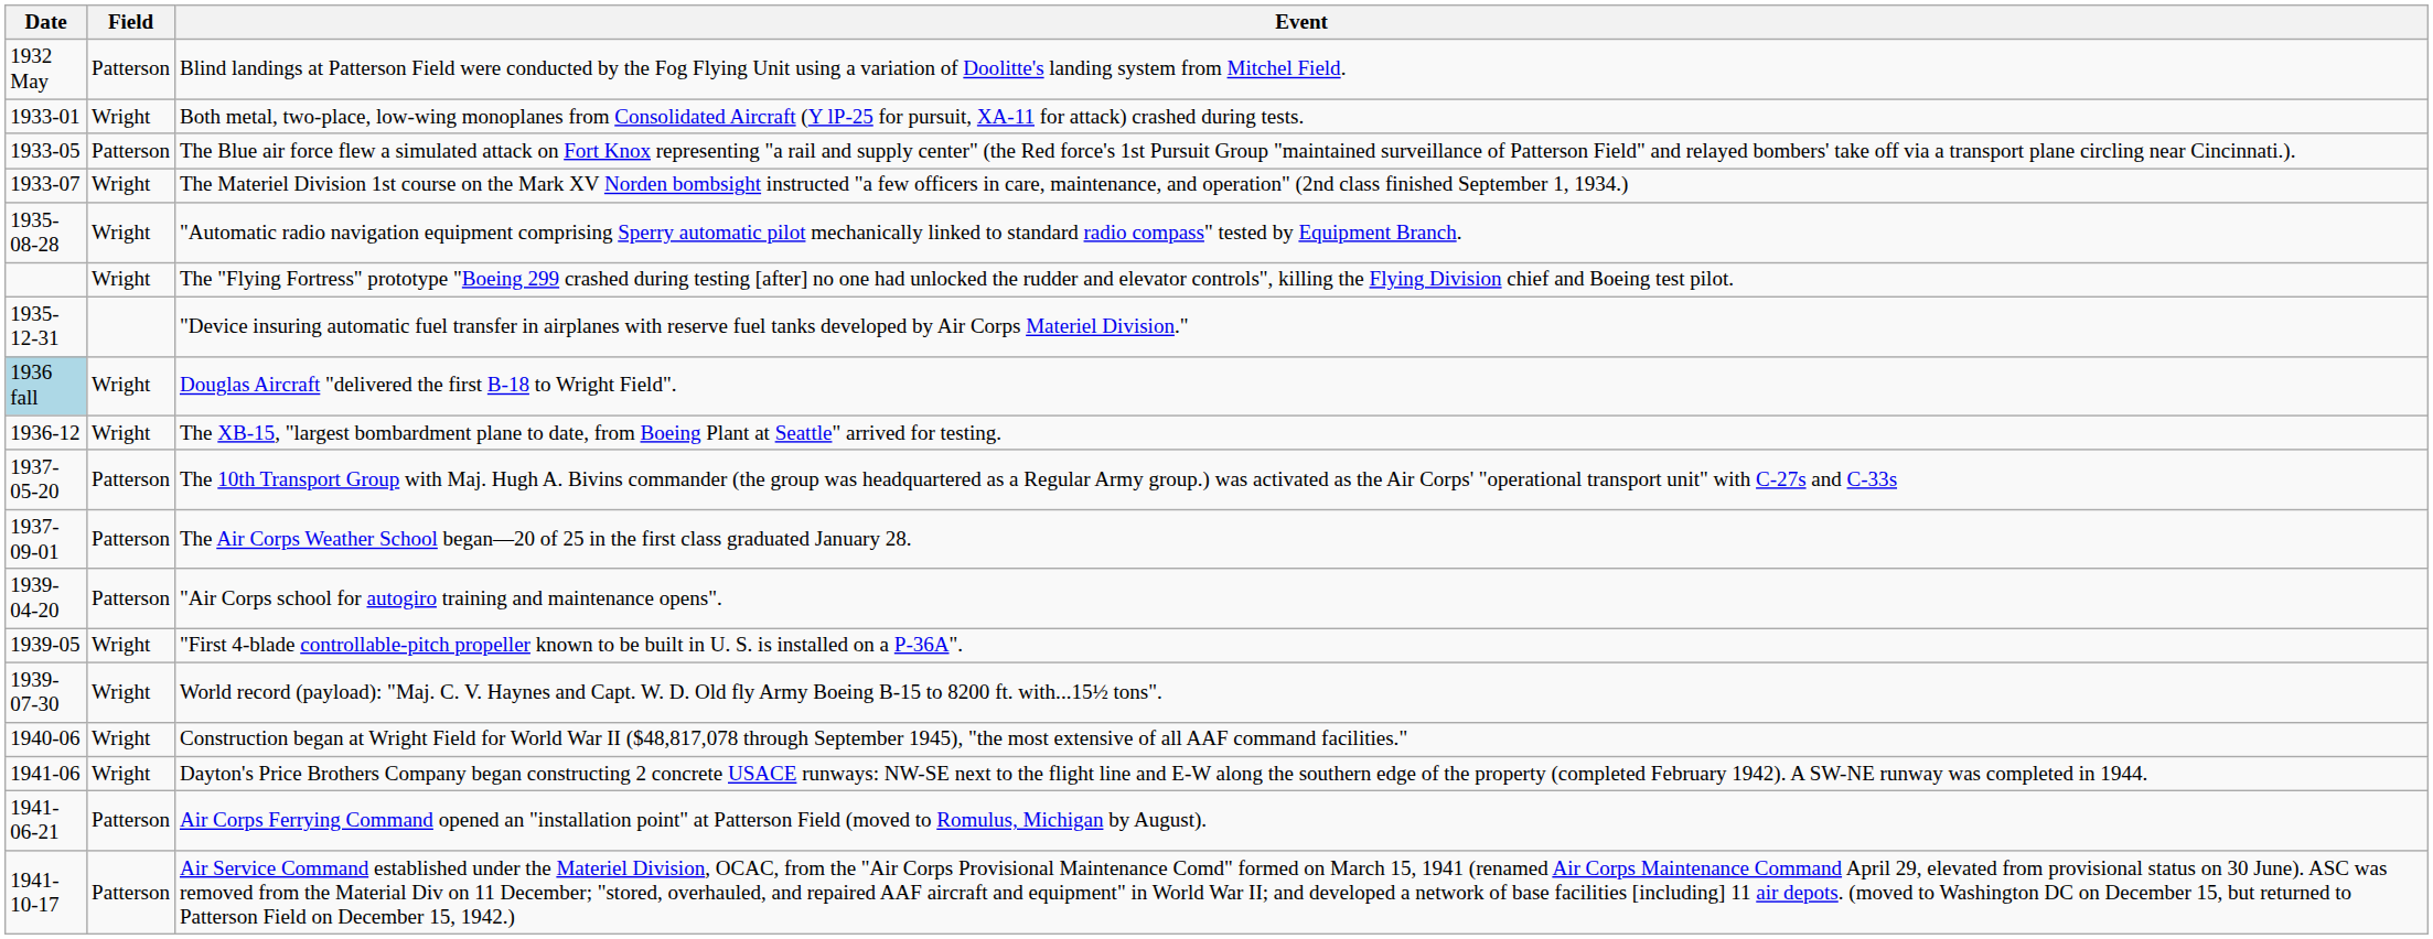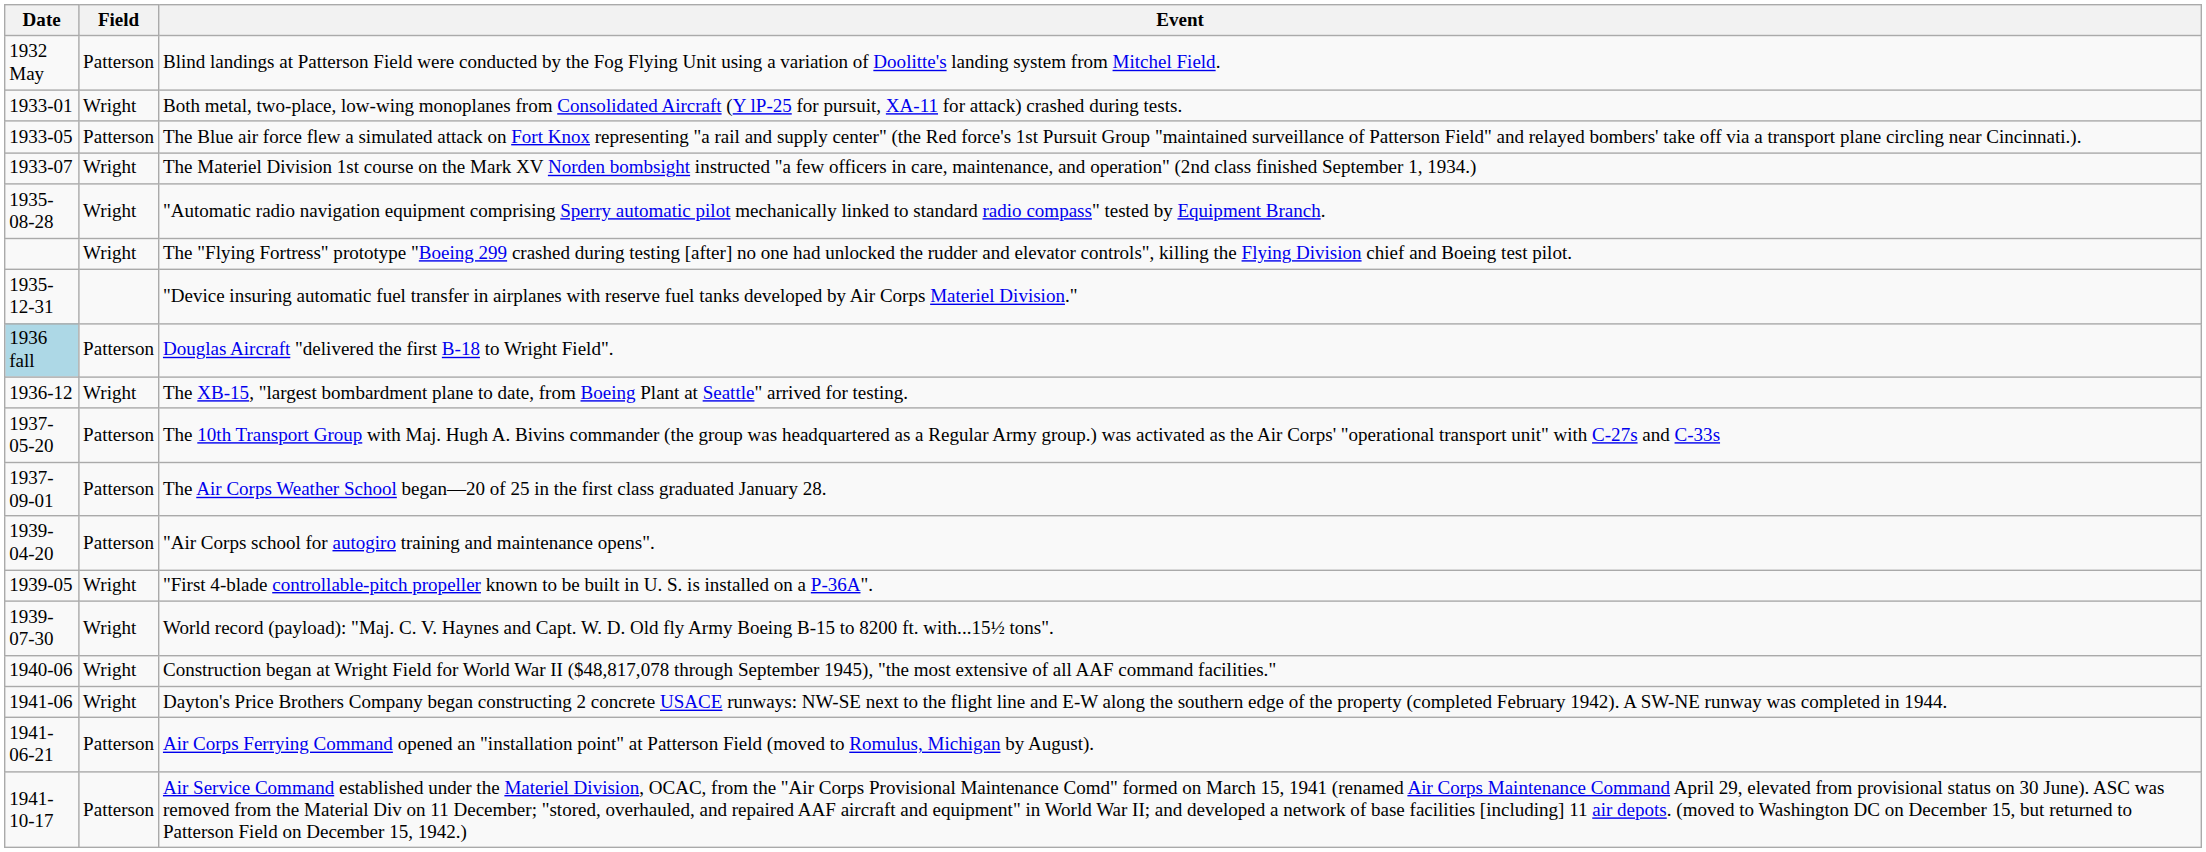Douglas Aircraft "delivered the first B-18 to Wright Field". | Field: Wright -> Patterson
